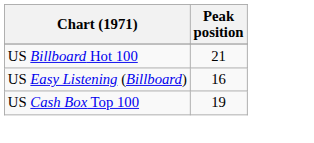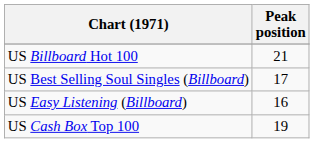+ row: US Best Selling Soul Singles (Billboard) | 17
